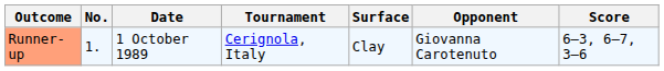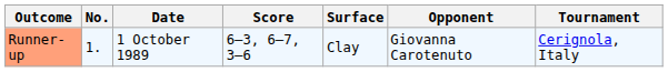columns swapped: Tournament <-> Score
